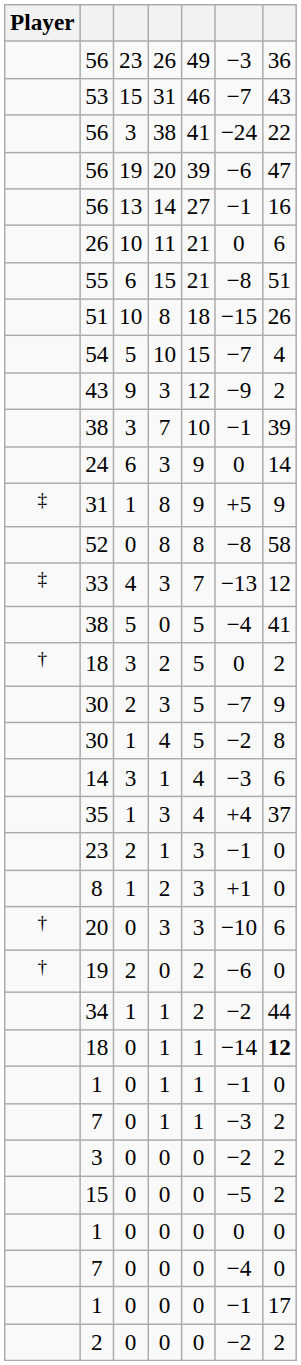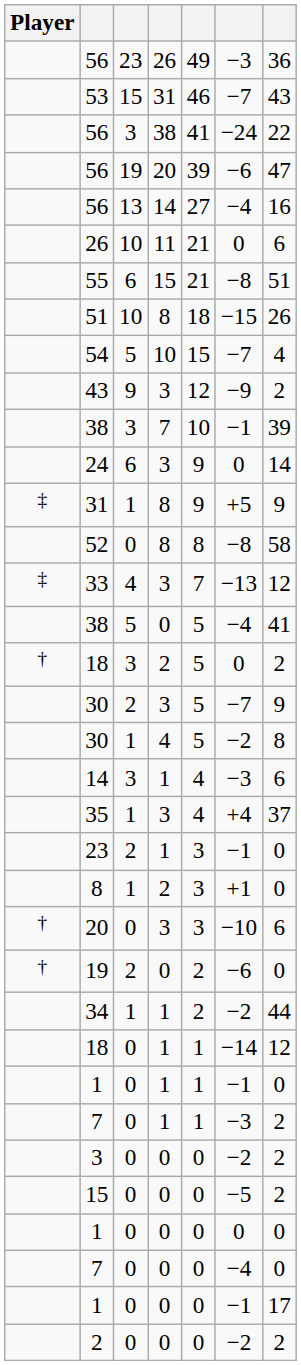56 / 14 | column 6: −1 -> −4
18 / 1 | column 7: bold -> normal
